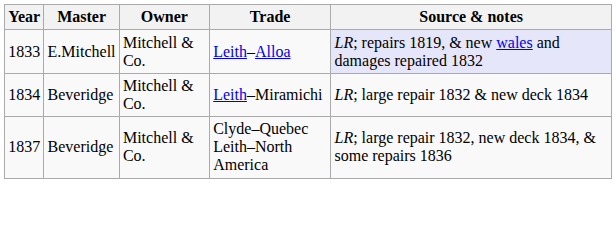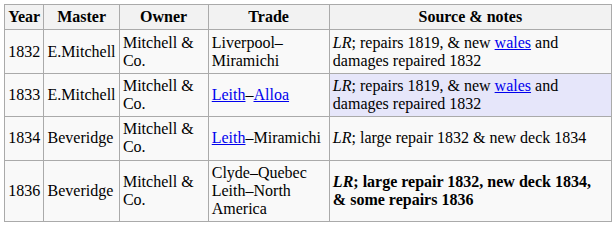+ row: 1832 | E.Mitchell | Mitchell & Co. | Liverpool–Miramichi | LR; repairs 1819, & new wales and damages repaired 1832
Clyde–Quebec Leith–North America | Year: 1837 -> 1836
Clyde–Quebec Leith–North America | Source & notes: normal -> bold
